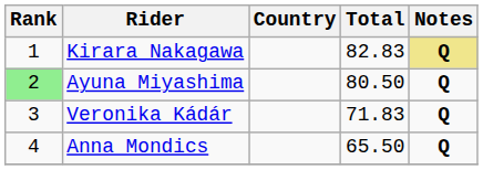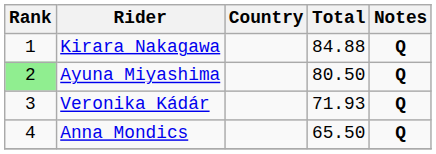Kirara Nakagawa | Total: 82.83 -> 84.88
Kirara Nakagawa | Notes: khaki background -> no background
Veronika Kádár | Total: 71.83 -> 71.93
